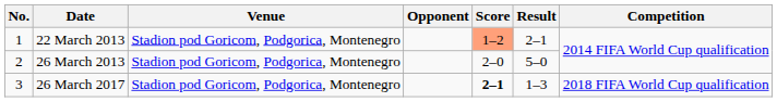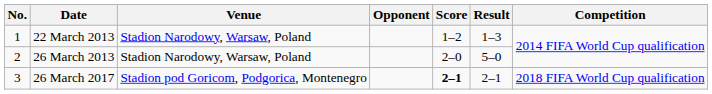22 March 2013 | Venue: Stadion pod Goricom, Podgorica, Montenegro -> Stadion Narodowy, Warsaw, Poland
22 March 2013 | Score: lightsalmon background -> no background
22 March 2013 | Result: 2–1 -> 1–3
26 March 2013 | Venue: Stadion pod Goricom, Podgorica, Montenegro -> Stadion Narodowy, Warsaw, Poland
26 March 2017 | Result: 1–3 -> 2–1
